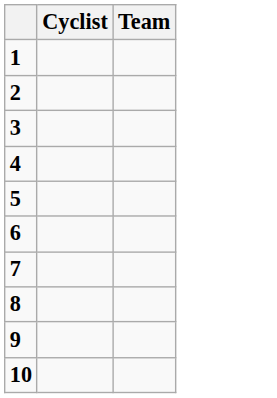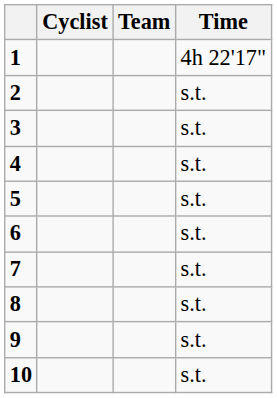+ column: Time | 4h 22'17" | s.t. | s.t. | s.t. | s.t. | s.t. | s.t. | s.t. | s.t. | s.t.
